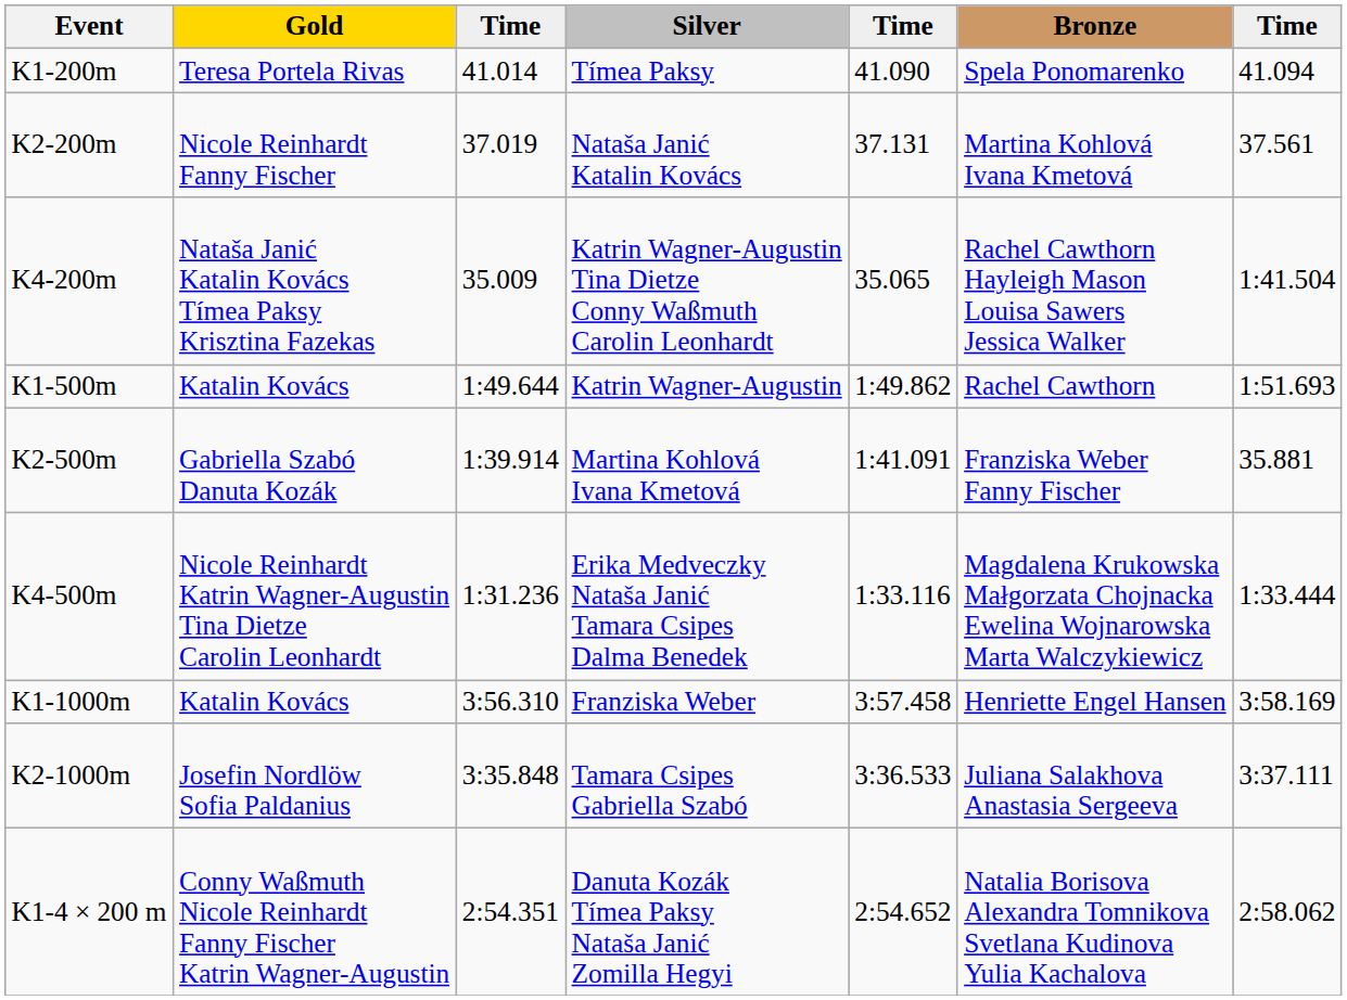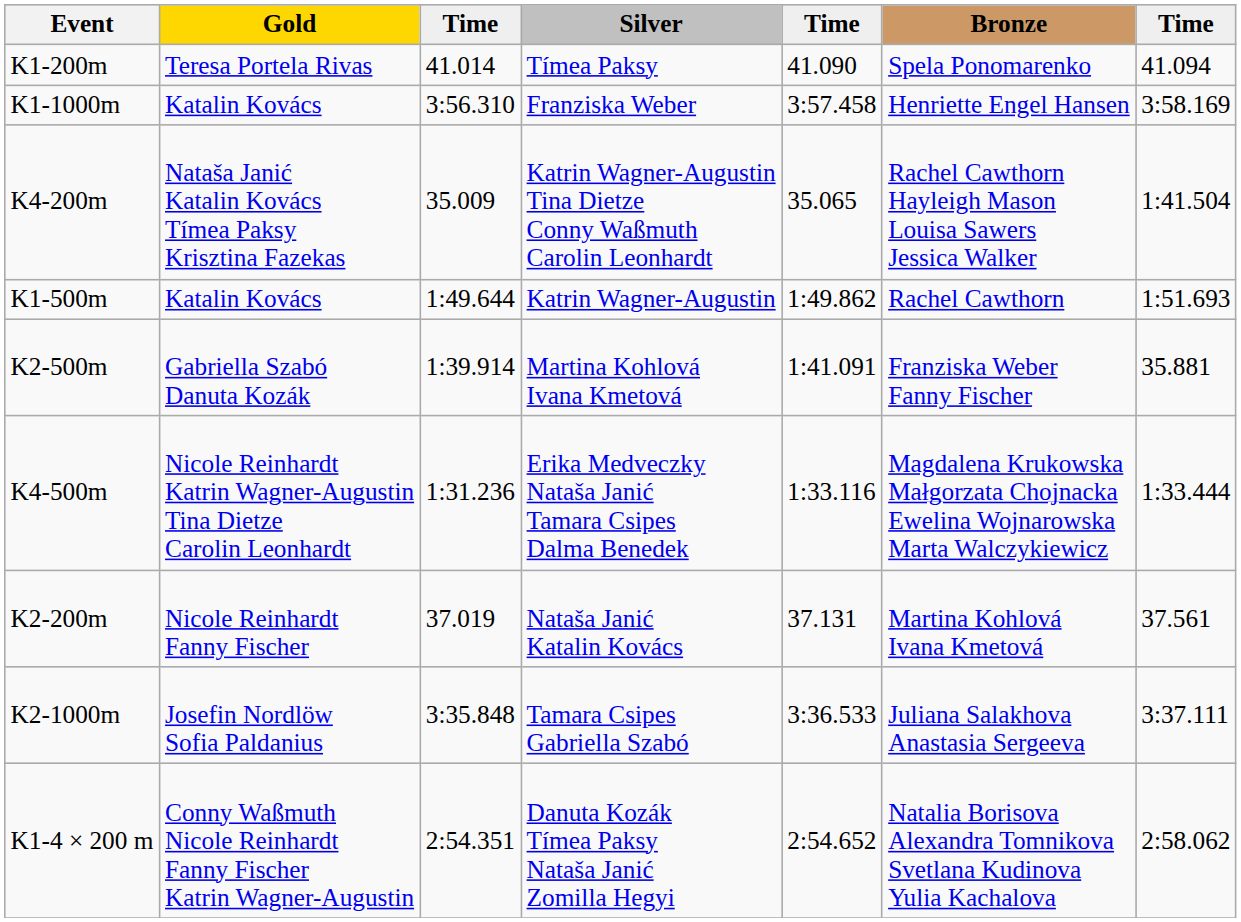rows swapped: K2-200m <-> K1-1000m
